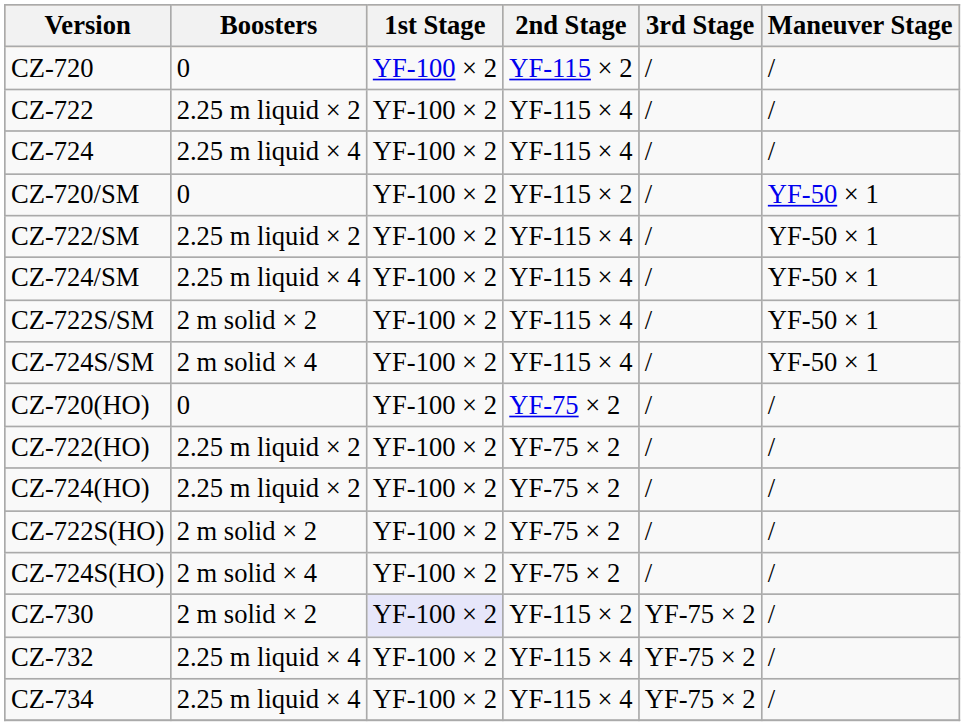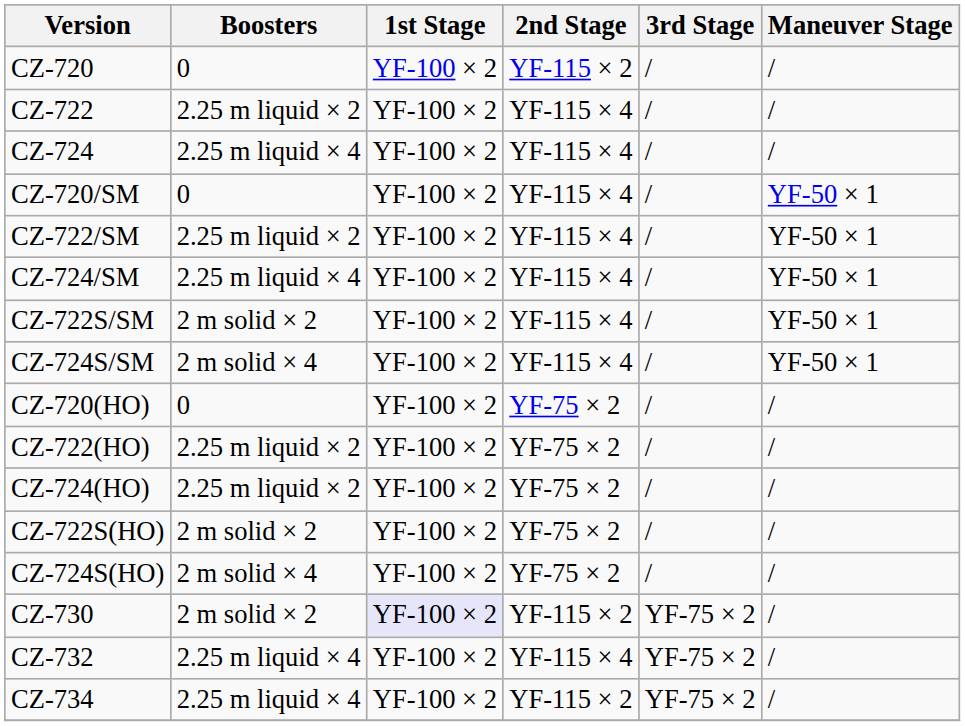CZ-720/SM | 2nd Stage: YF-115 × 2 -> YF-115 × 4
CZ-734 | 2nd Stage: YF-115 × 4 -> YF-115 × 2
